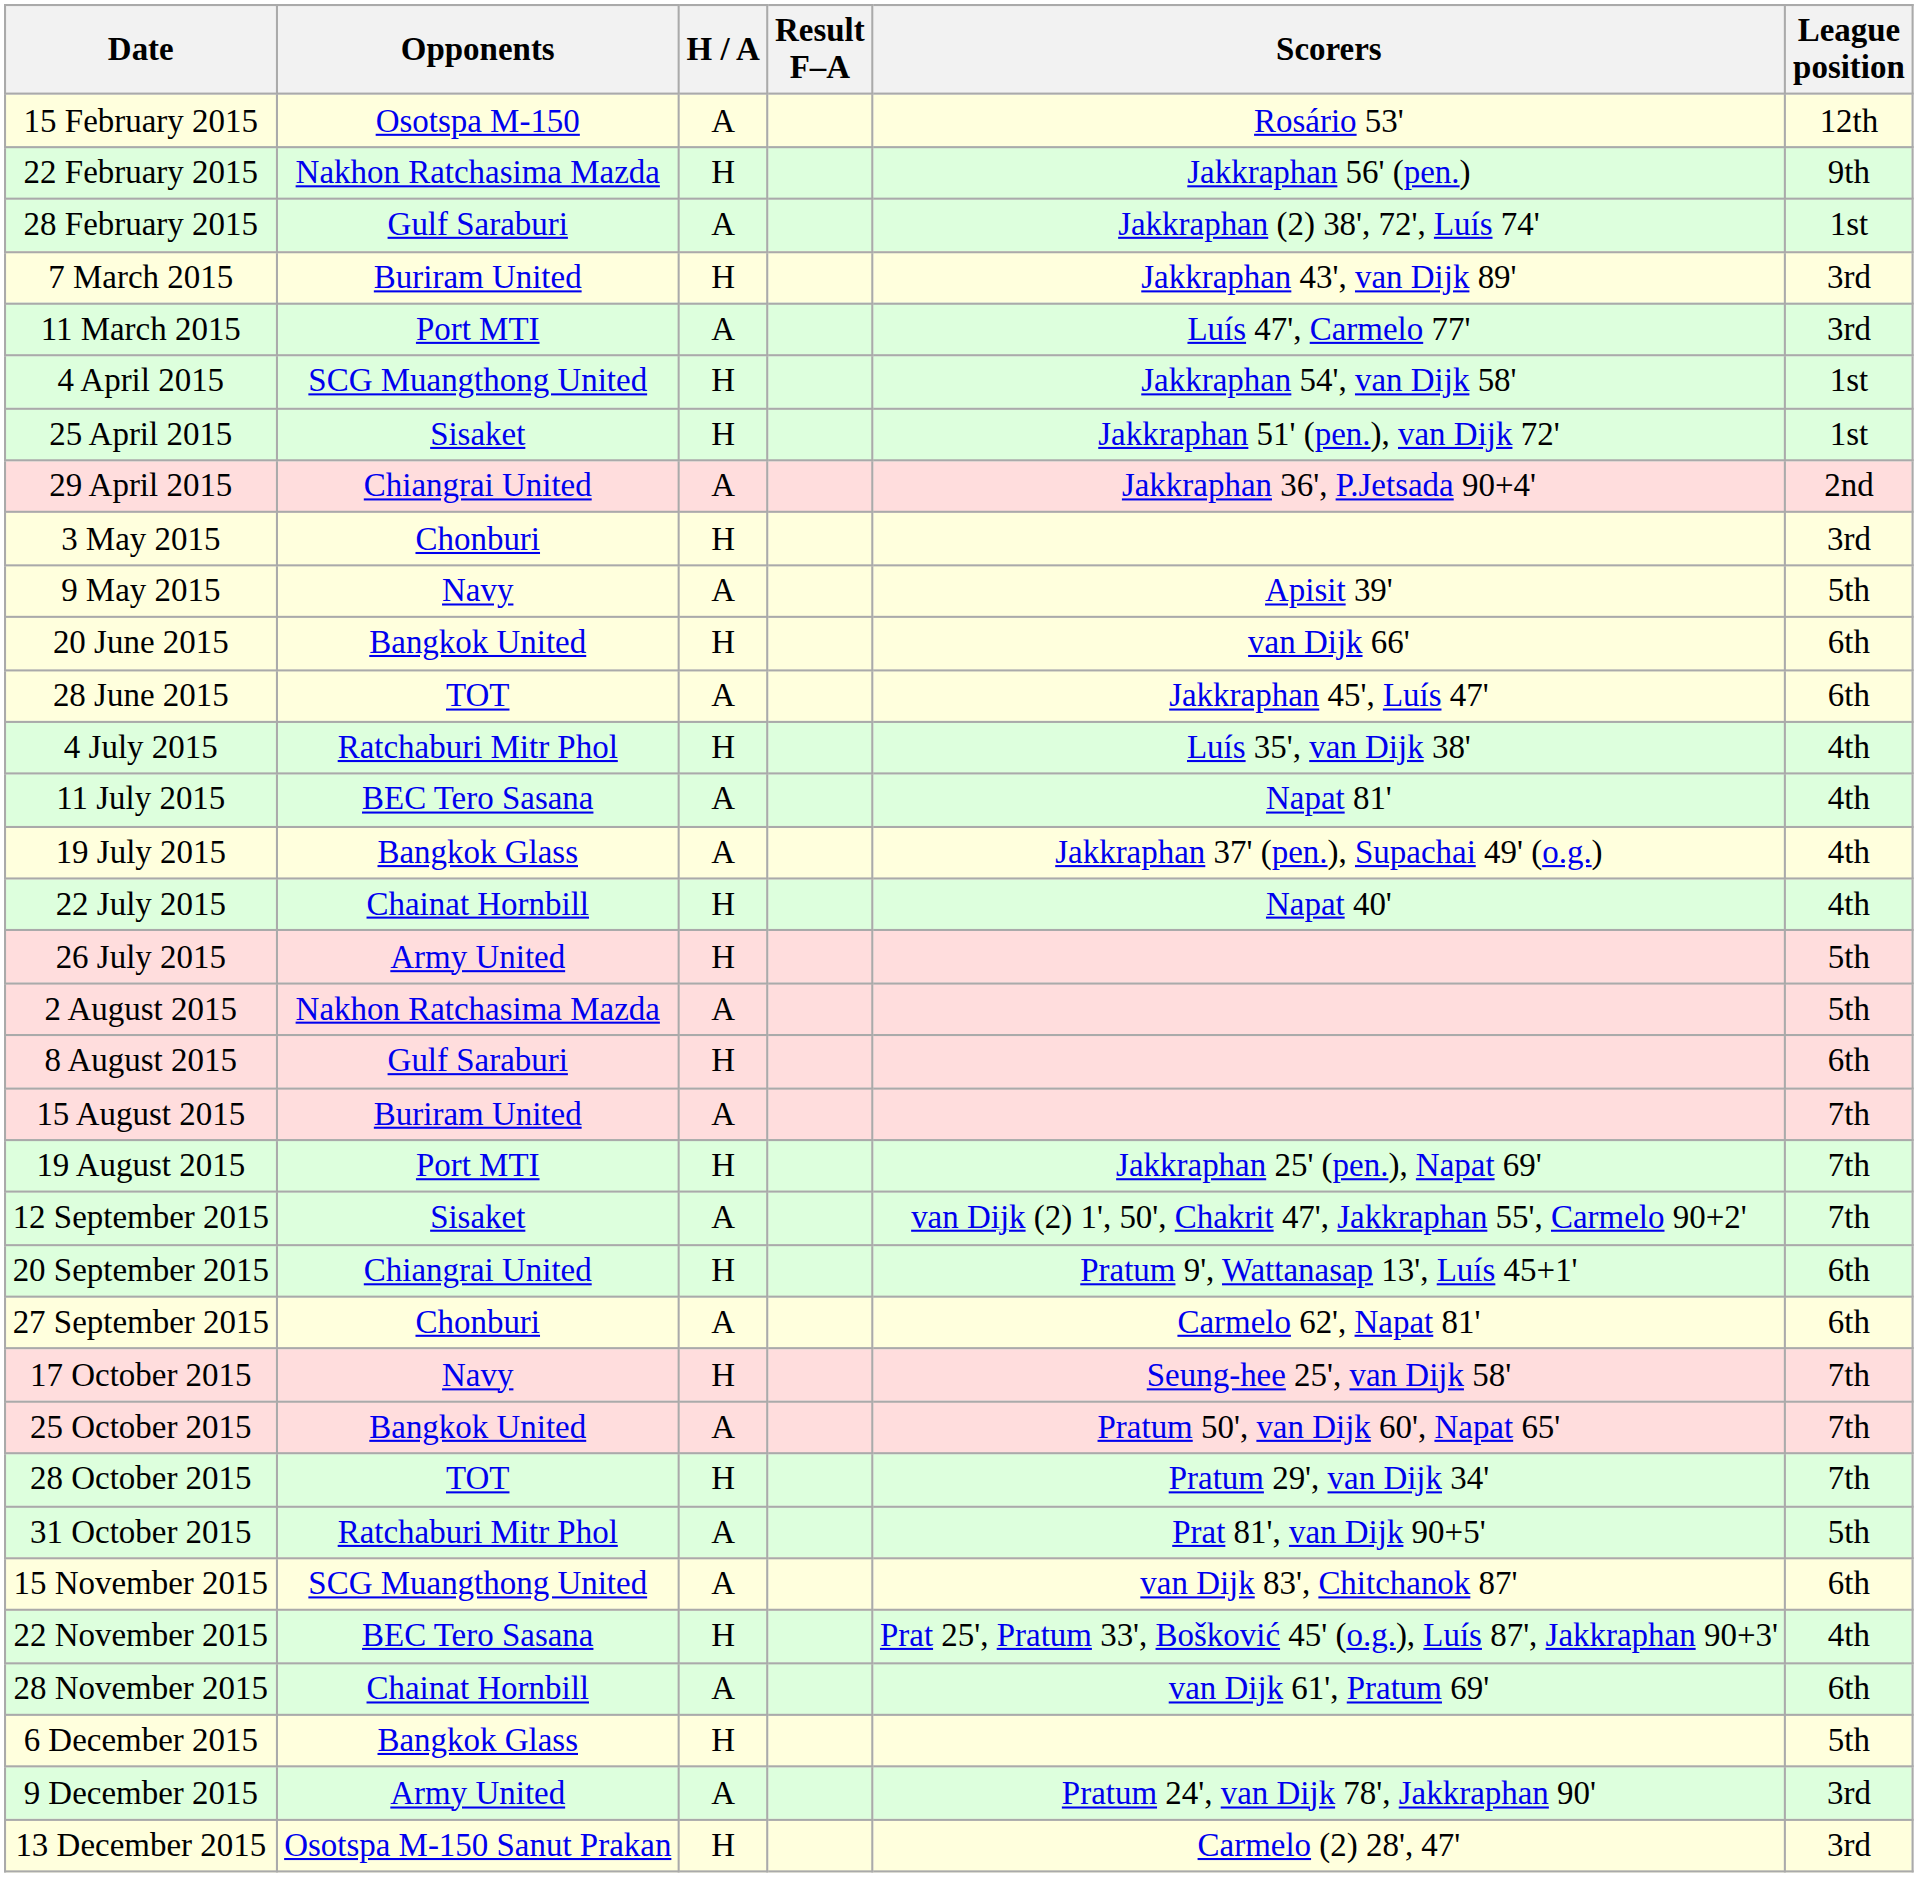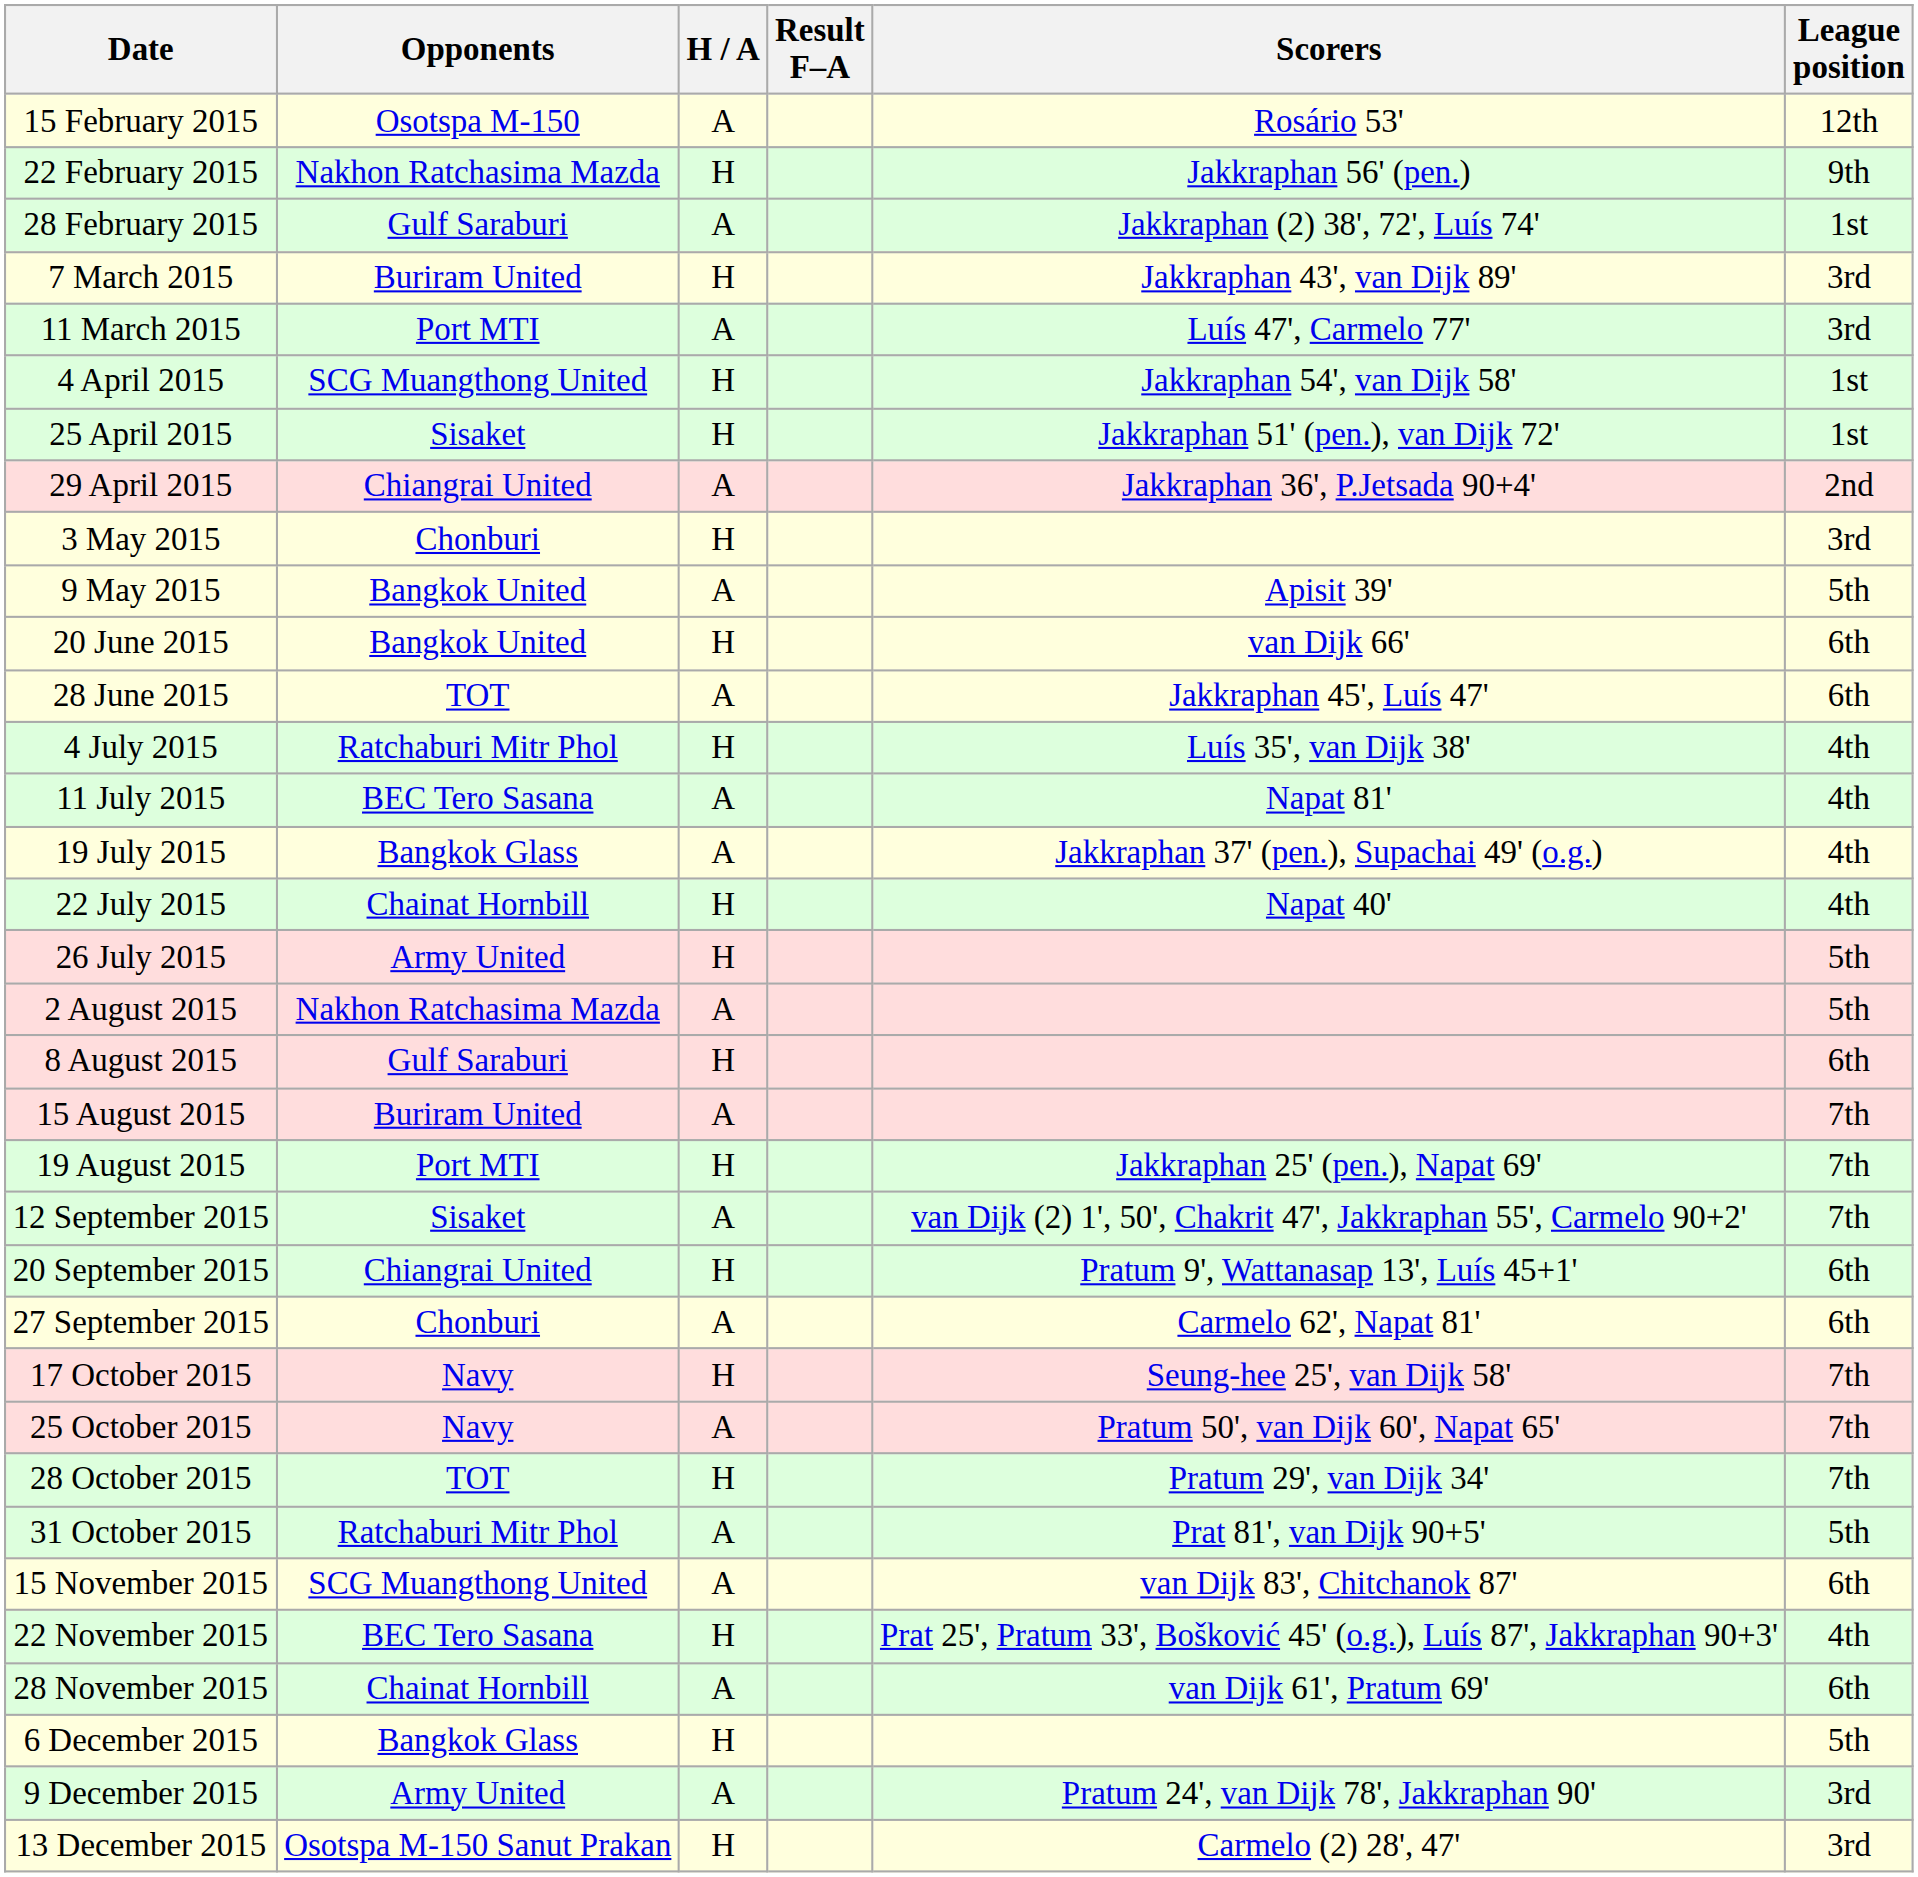9 May 2015 | Opponents: Navy -> Bangkok United
25 October 2015 | Opponents: Bangkok United -> Navy
